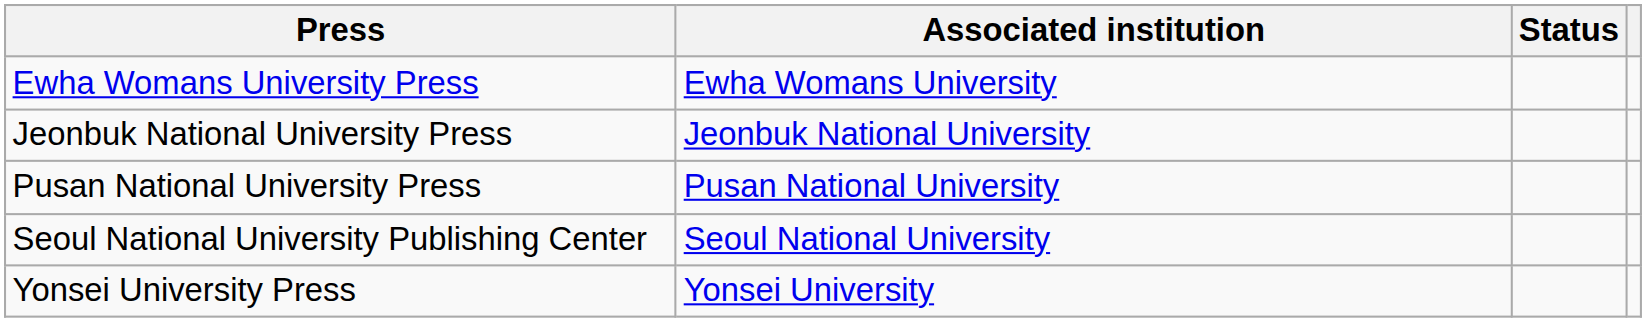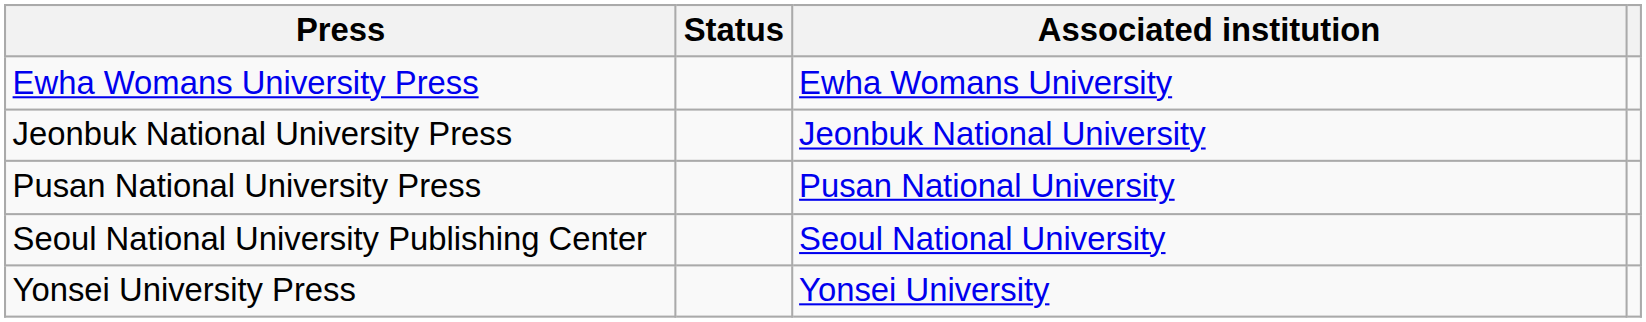columns swapped: Associated institution <-> Status
